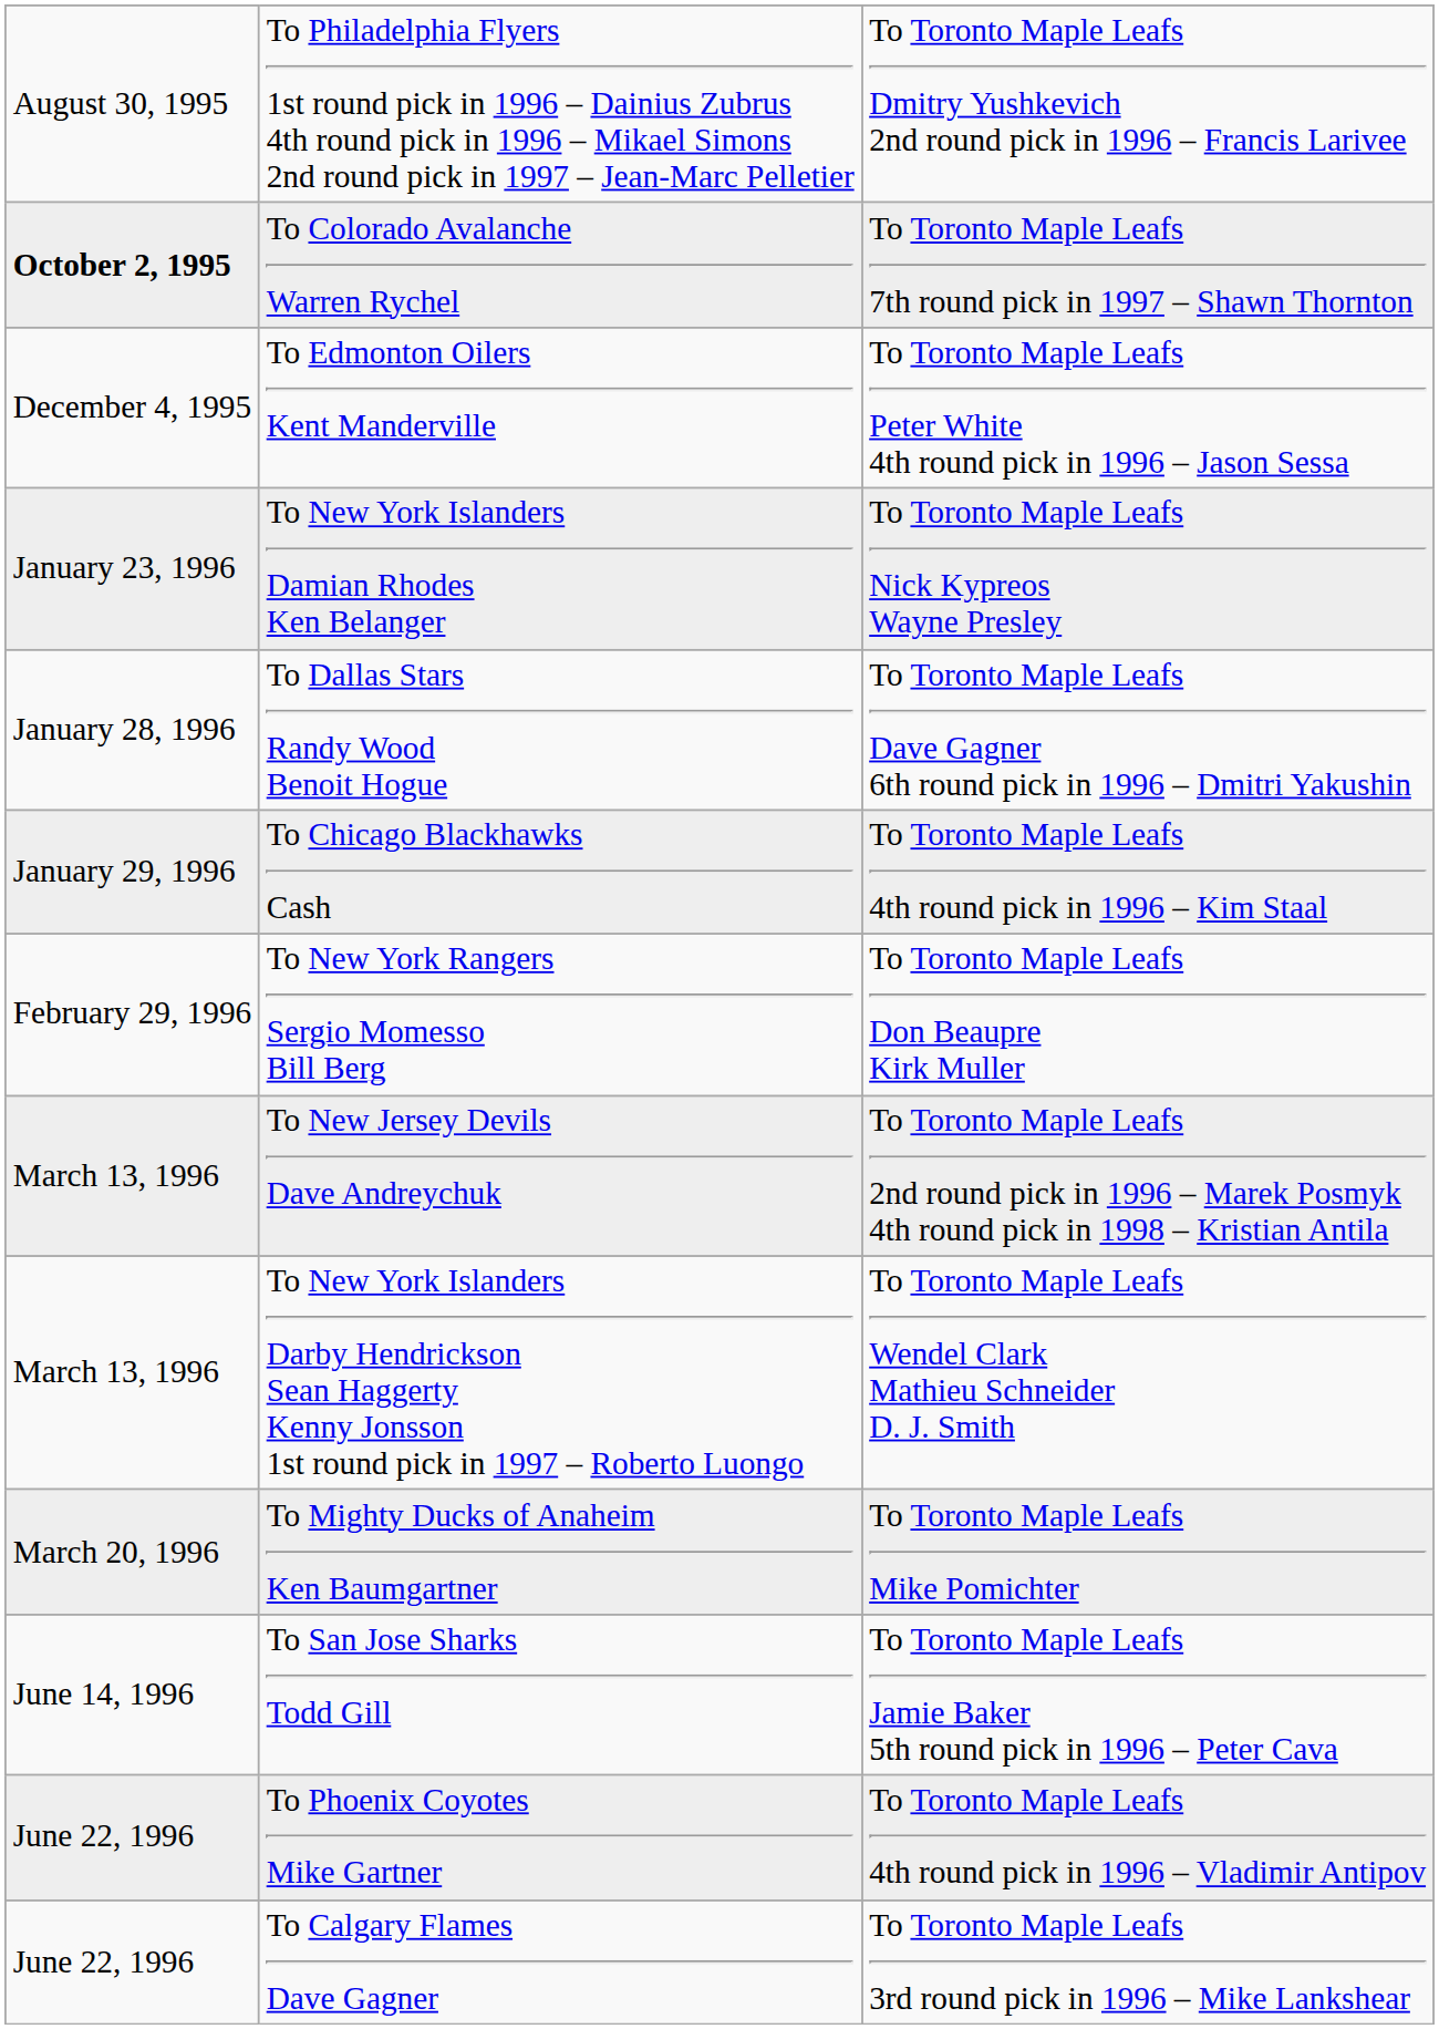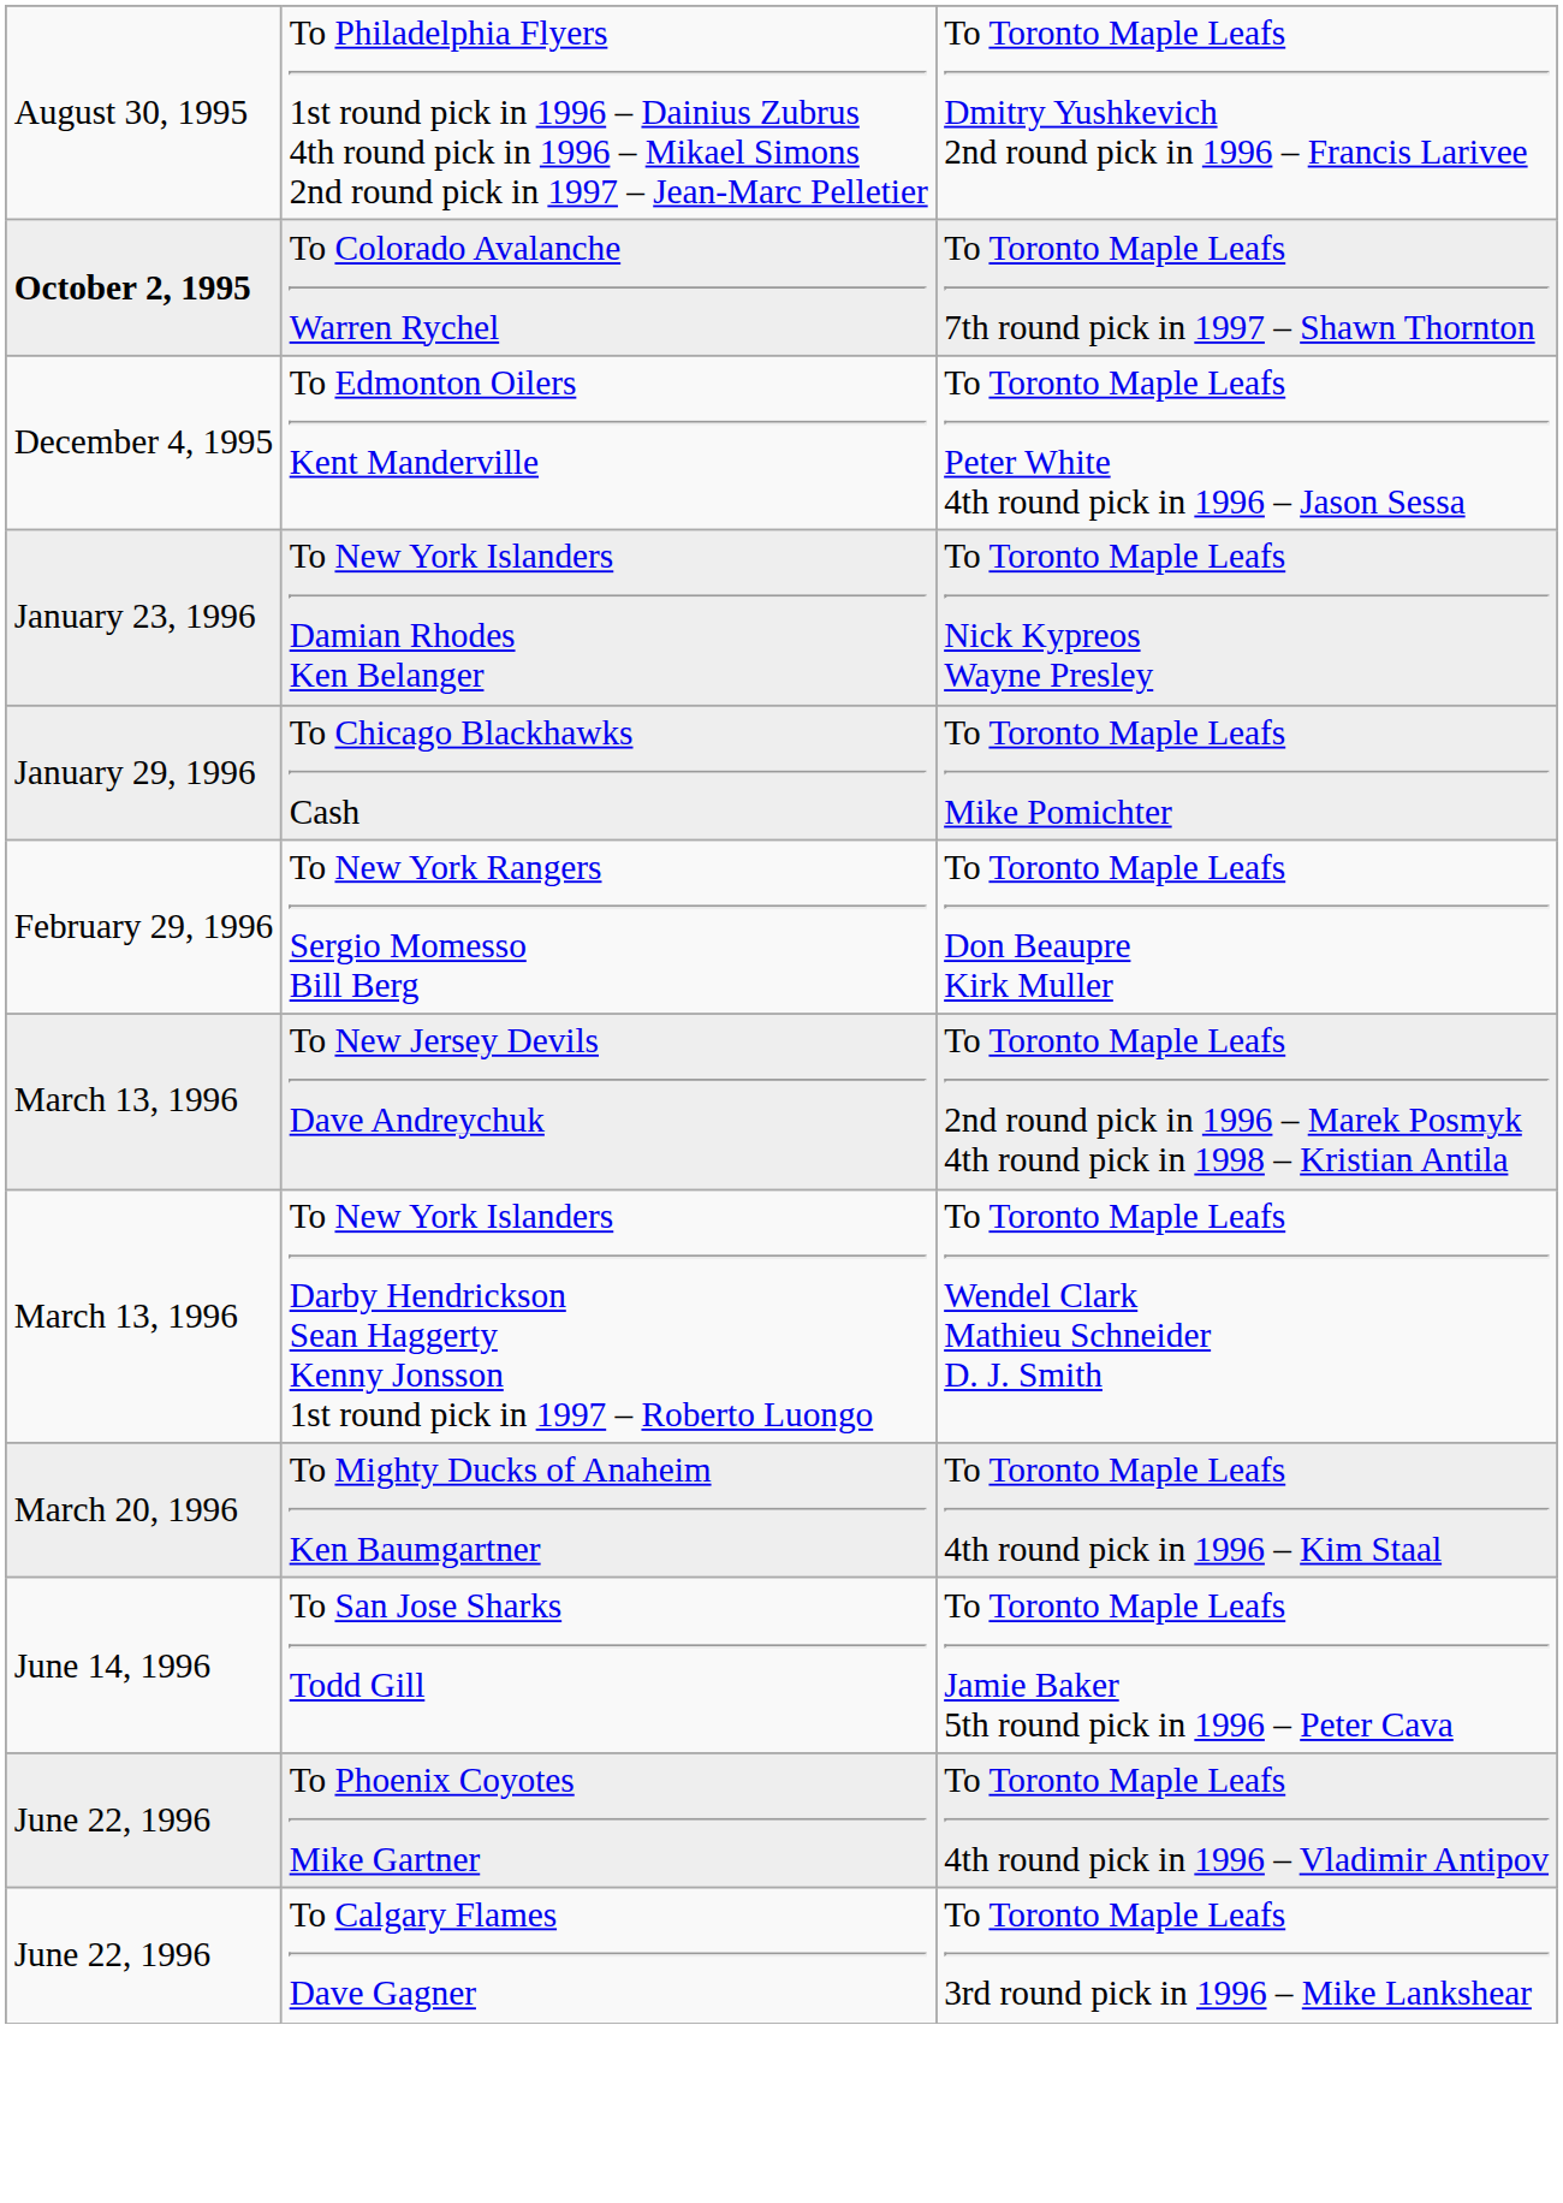- row: January 28, 1996 | To Dallas Stars Randy Wood Benoit Hogue | To Toronto Maple Leafs Dave Gagner 6th round pick in 1996 – Dmitri Yakushin
To Chicago Blackhawks Cash | column 3: To Toronto Maple Leafs 4th round pick in 1996 – Kim Staal -> To Toronto Maple Leafs Mike Pomichter
To Mighty Ducks of Anaheim Ken Baumgartner | column 3: To Toronto Maple Leafs Mike Pomichter -> To Toronto Maple Leafs 4th round pick in 1996 – Kim Staal
